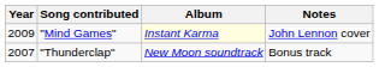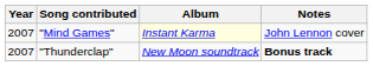"Mind Games" | Year: 2009 -> 2007
"Thunderclap" | Notes: normal -> bold
